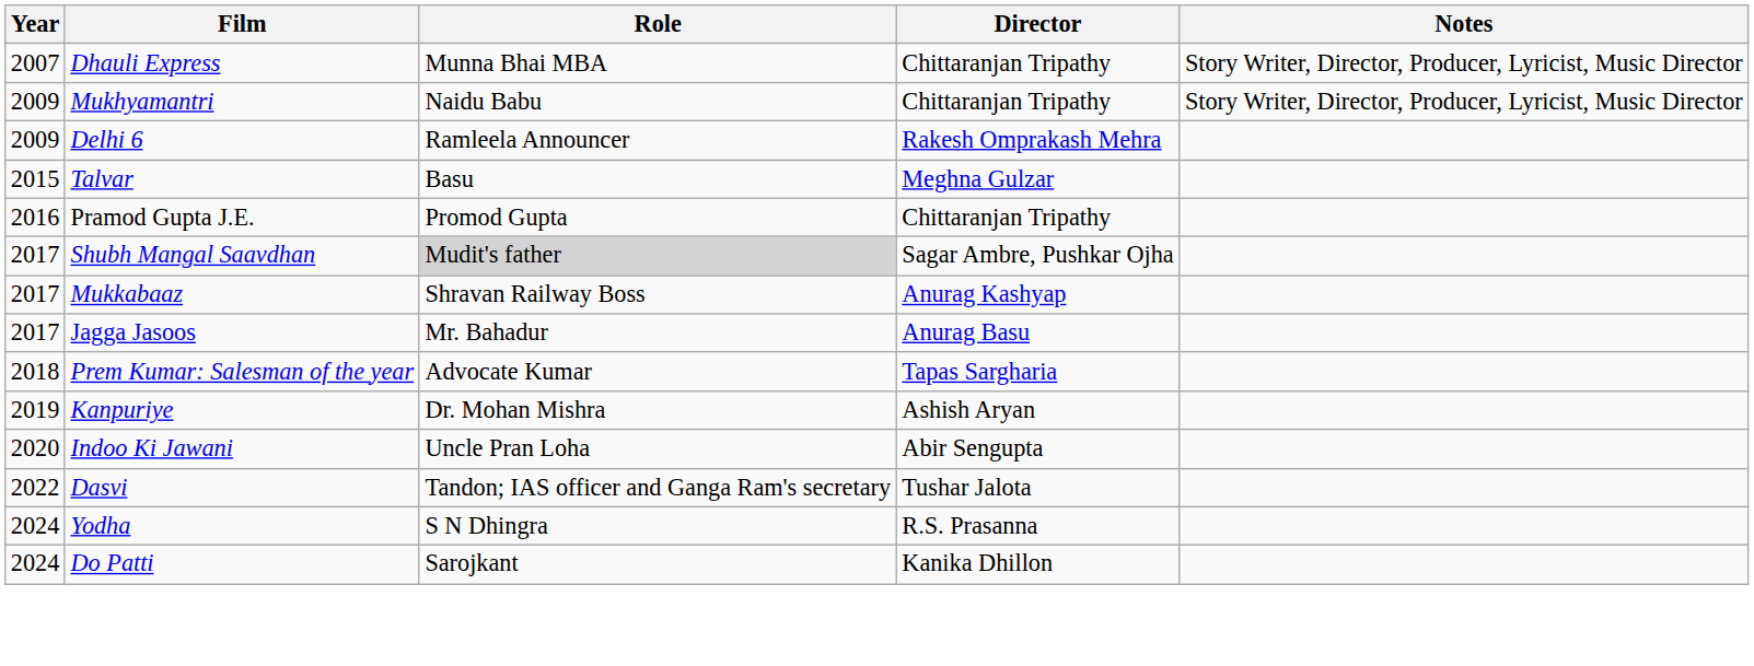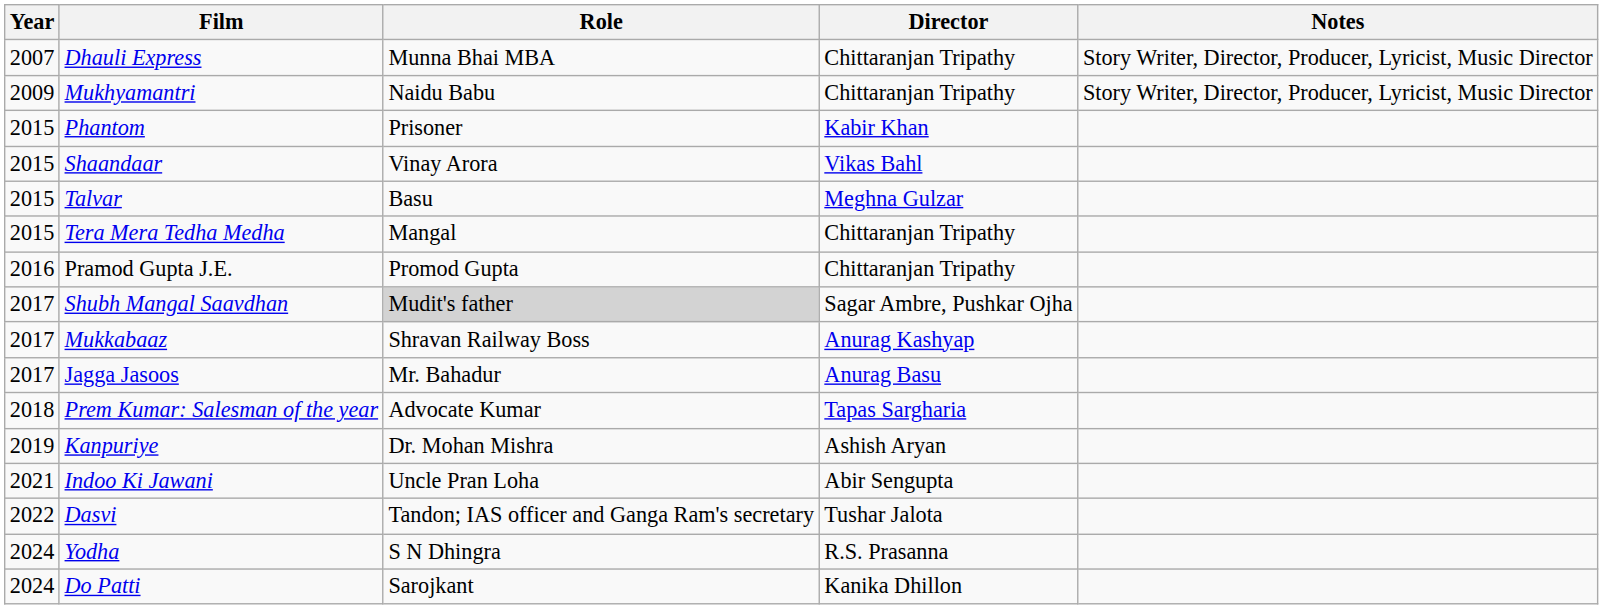- row: 2009 | Delhi 6 | Ramleela Announcer | Rakesh Omprakash Mehra
+ row: 2015 | Phantom | Prisoner | Kabir Khan
+ row: 2015 | Shaandaar | Vinay Arora | Vikas Bahl
+ row: 2015 | Tera Mera Tedha Medha | Mangal | Chittaranjan Tripathy
Indoo Ki Jawani | Year: 2020 -> 2021
